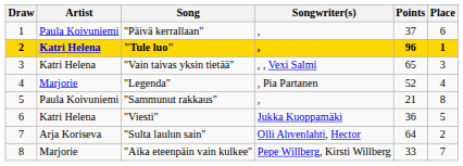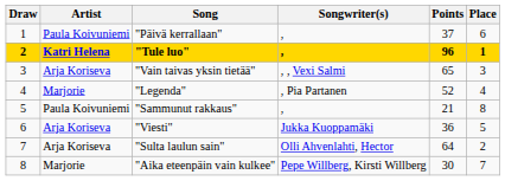"Vain taivas yksin tietää" | Artist: Katri Helena -> Arja Koriseva
"Viesti" | Artist: Katri Helena -> Arja Koriseva
"Aika eteenpäin vain kulkee" | Points: 33 -> 30
